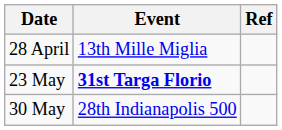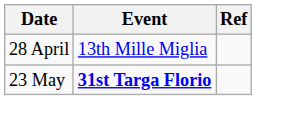- row: 30 May | 28th Indianapolis 500
